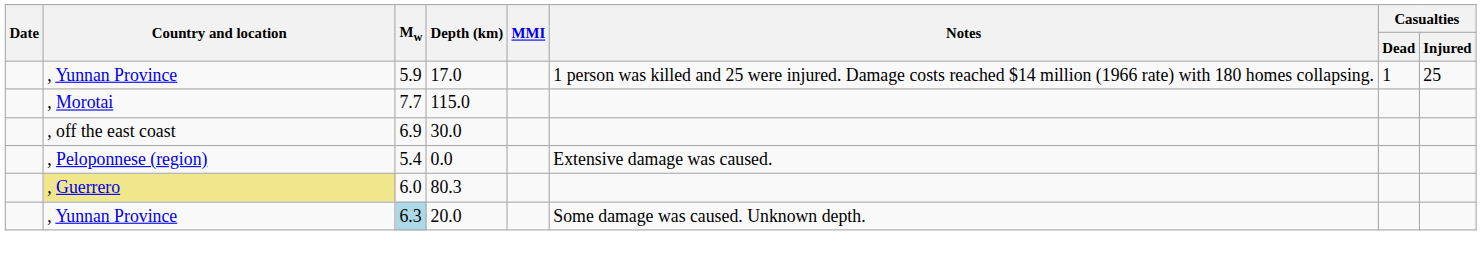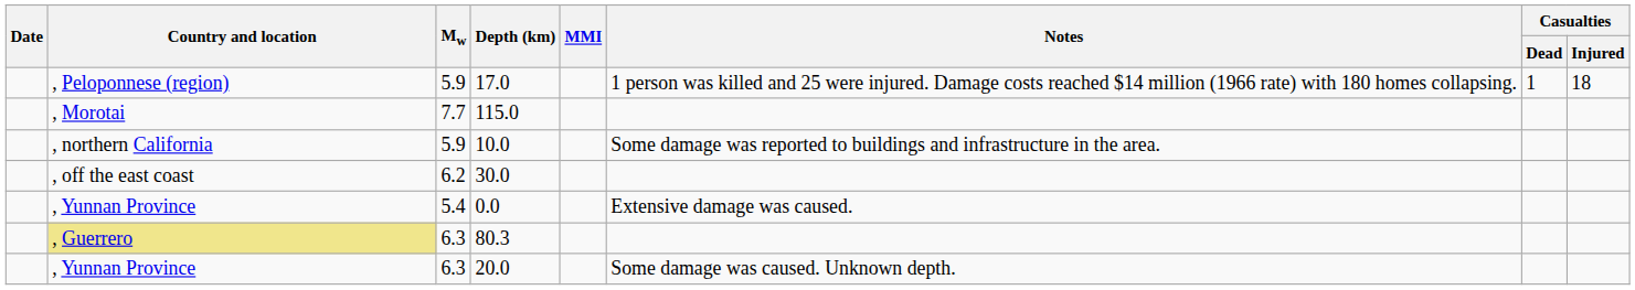17.0 | Country and location: , Yunnan Province -> , Peloponnese (region)
17.0 | Casualties / Injured: 25 -> 18
+ row: , northern California | 5.9 | 10.0 | Some damage was reported to buildings and infrastructure in the area.
30.0 | Mw: 6.9 -> 6.2
0.0 | Country and location: , Peloponnese (region) -> , Yunnan Province
80.3 | Mw: 6.0 -> 6.3
20.0 | Mw: lightblue background -> no background
